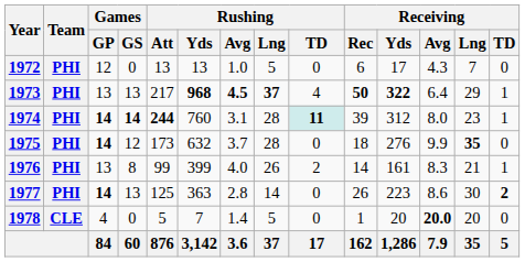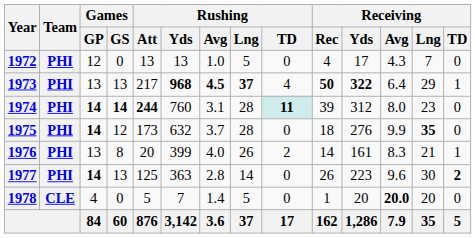1972 | Receiving / Rec: 6 -> 4
1974 | Receiving / TD: 1 -> 0
1976 | Rushing / Att: 99 -> 20
1977 | Receiving / Avg: 8.6 -> 9.6
